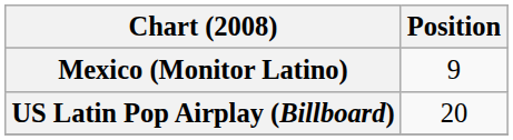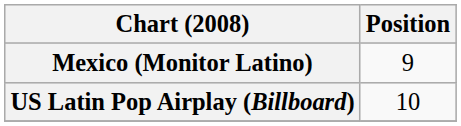US Latin Pop Airplay (Billboard) | Position: 20 -> 10
